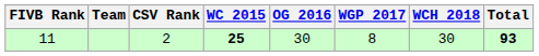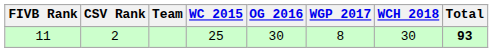columns swapped: CSV Rank <-> Team
11 | WC 2015: bold -> normal
